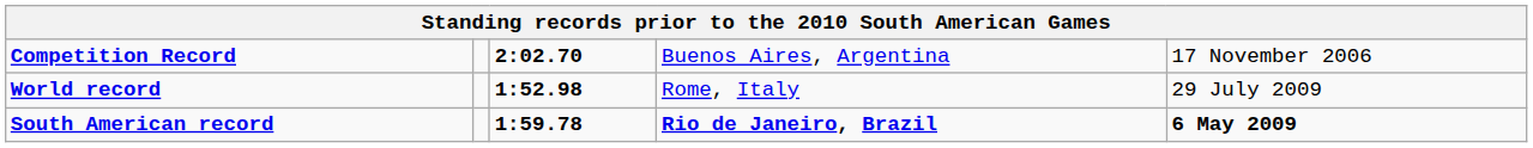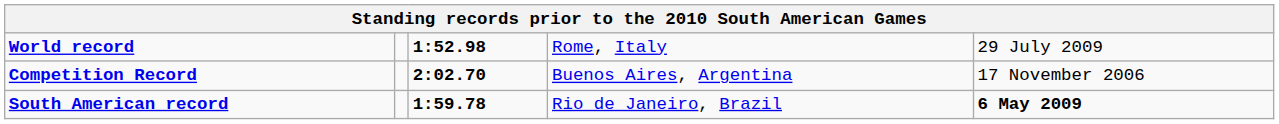rows swapped: World record <-> Competition Record
South American record | column 4: bold -> normal
